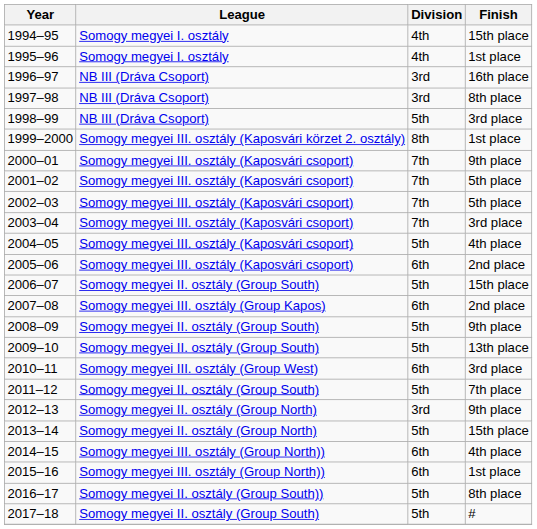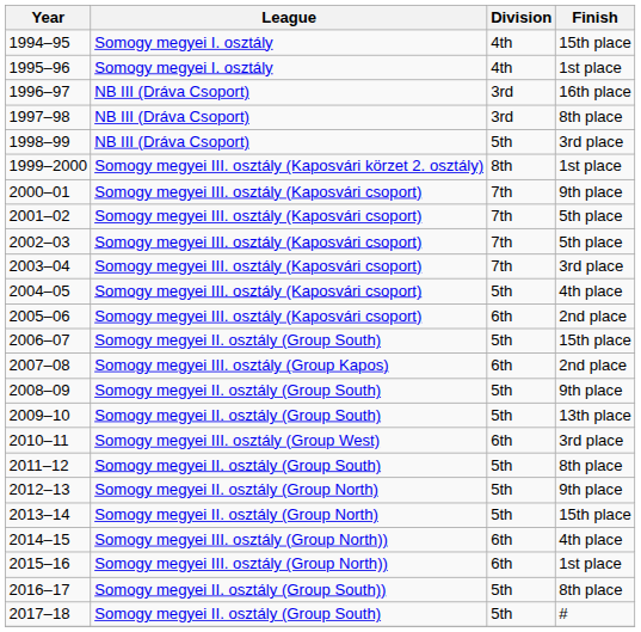2011–12 | Finish: 7th place -> 8th place
2012–13 | Division: 3rd -> 5th
